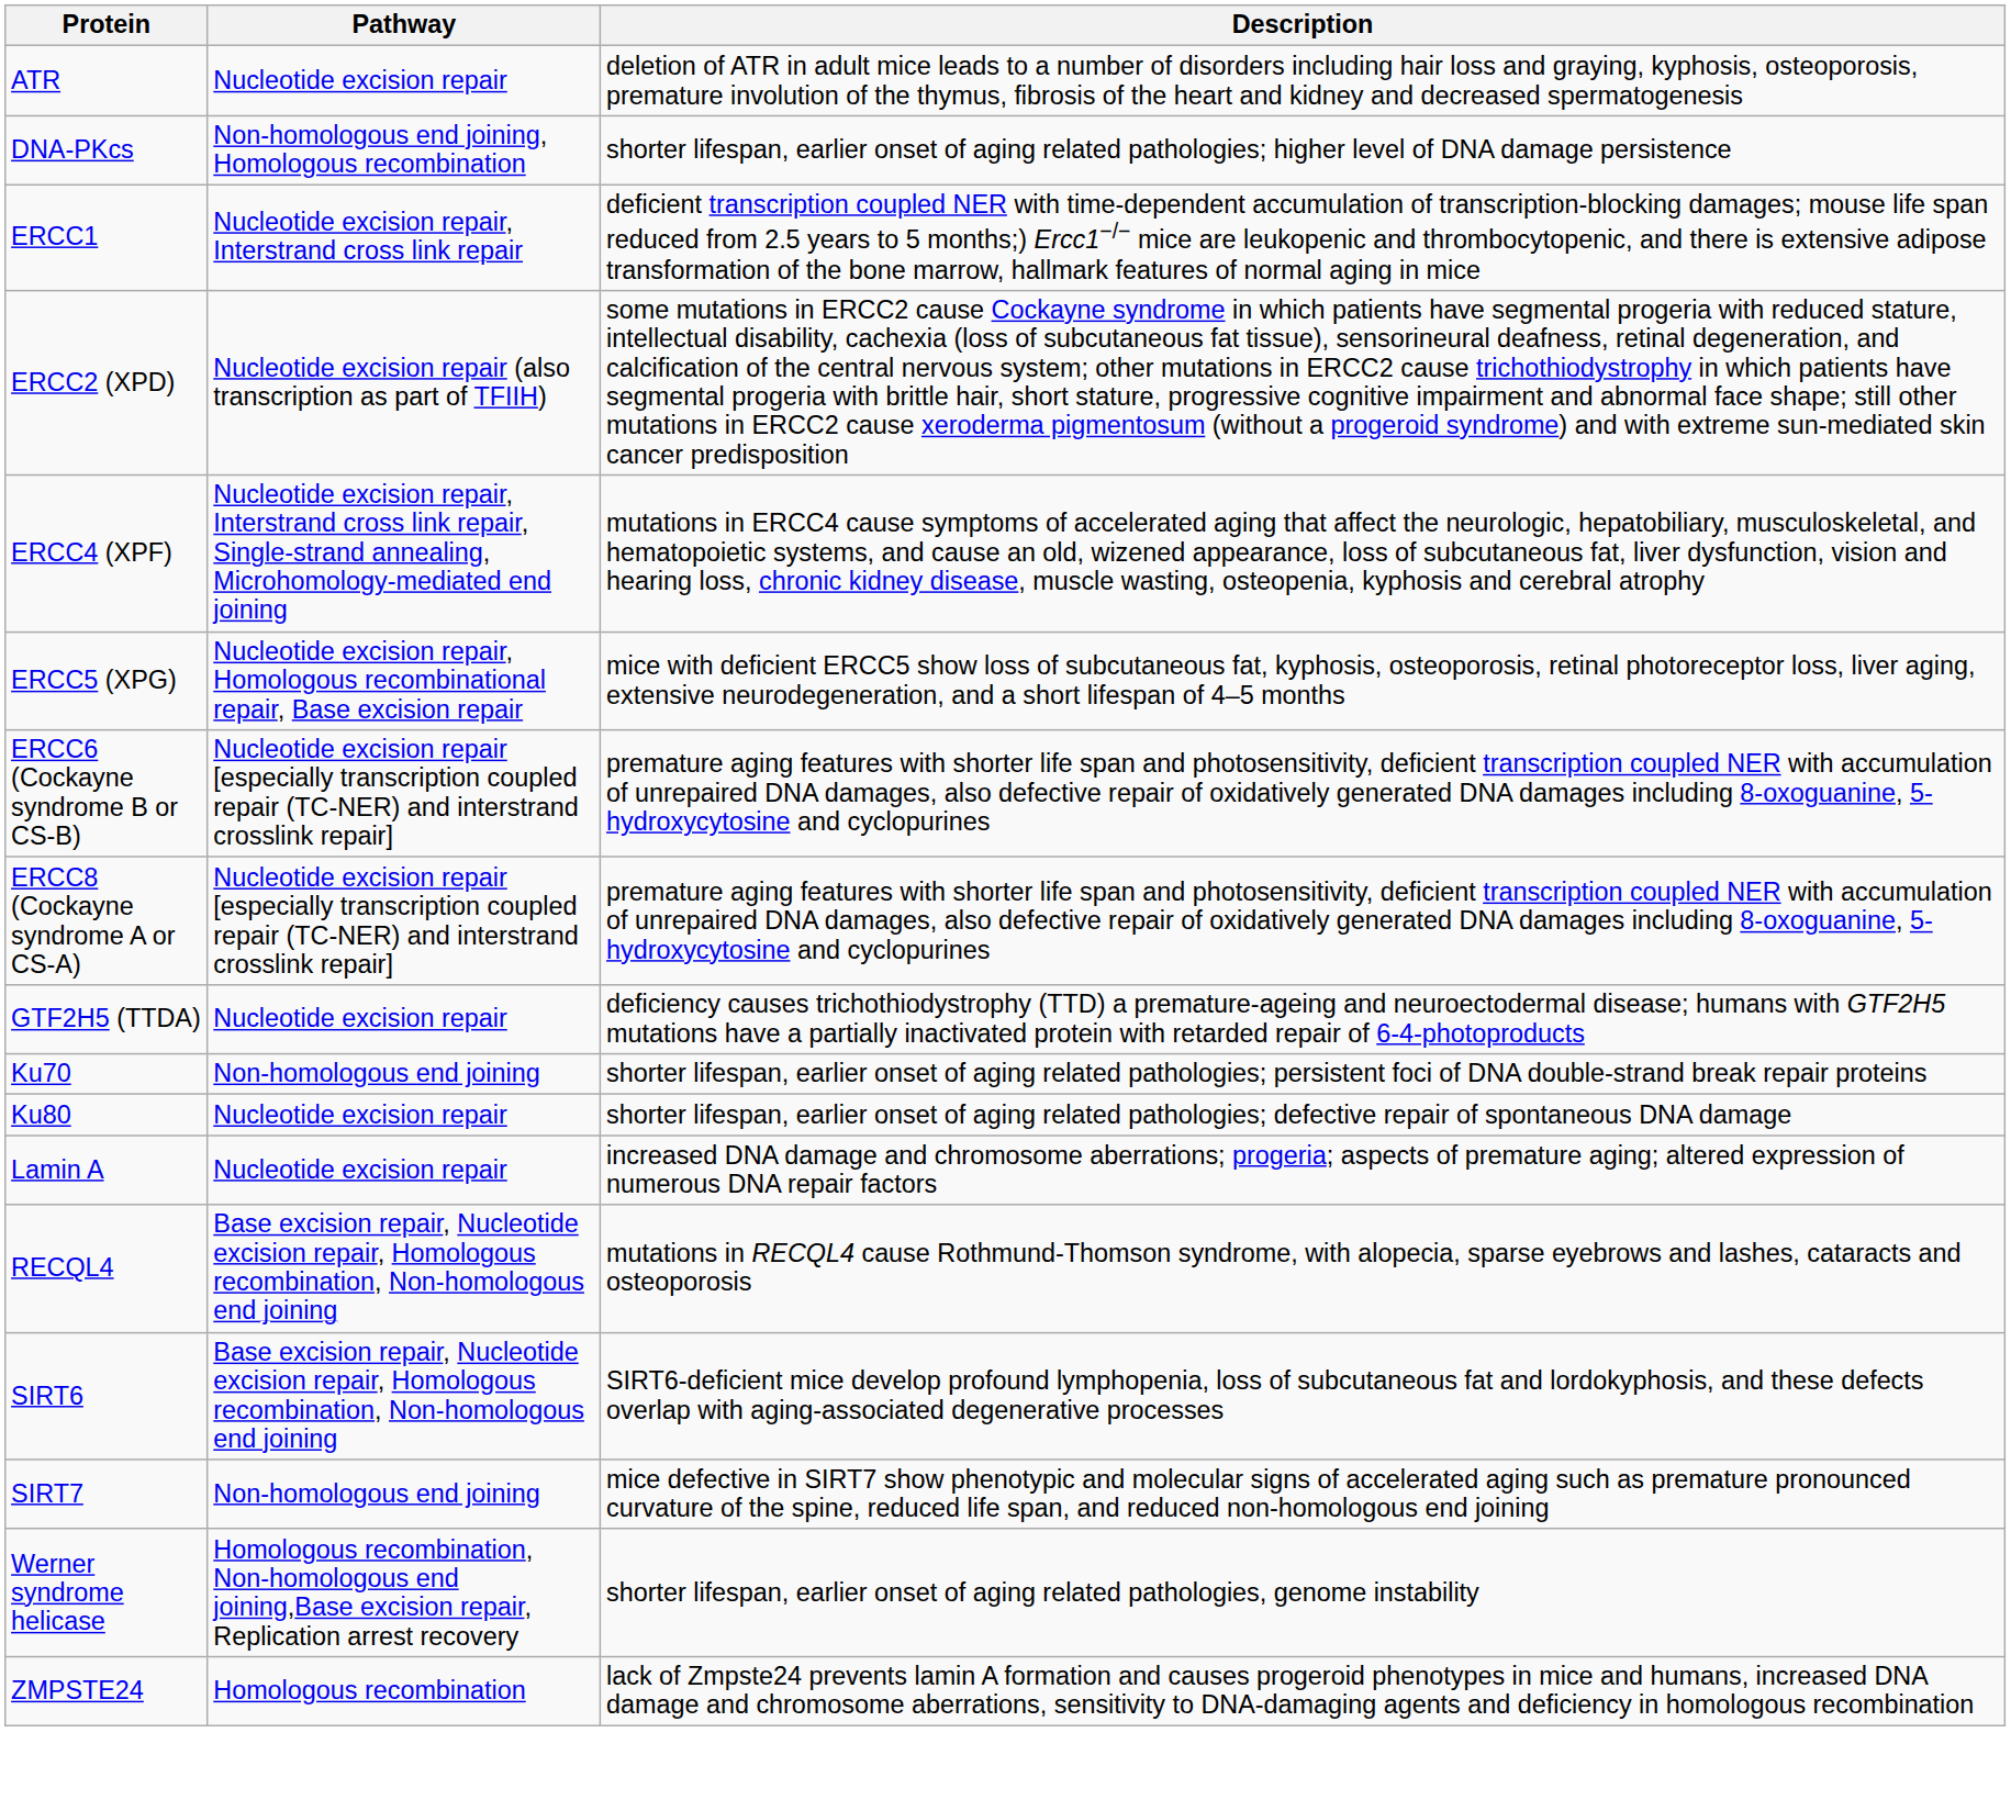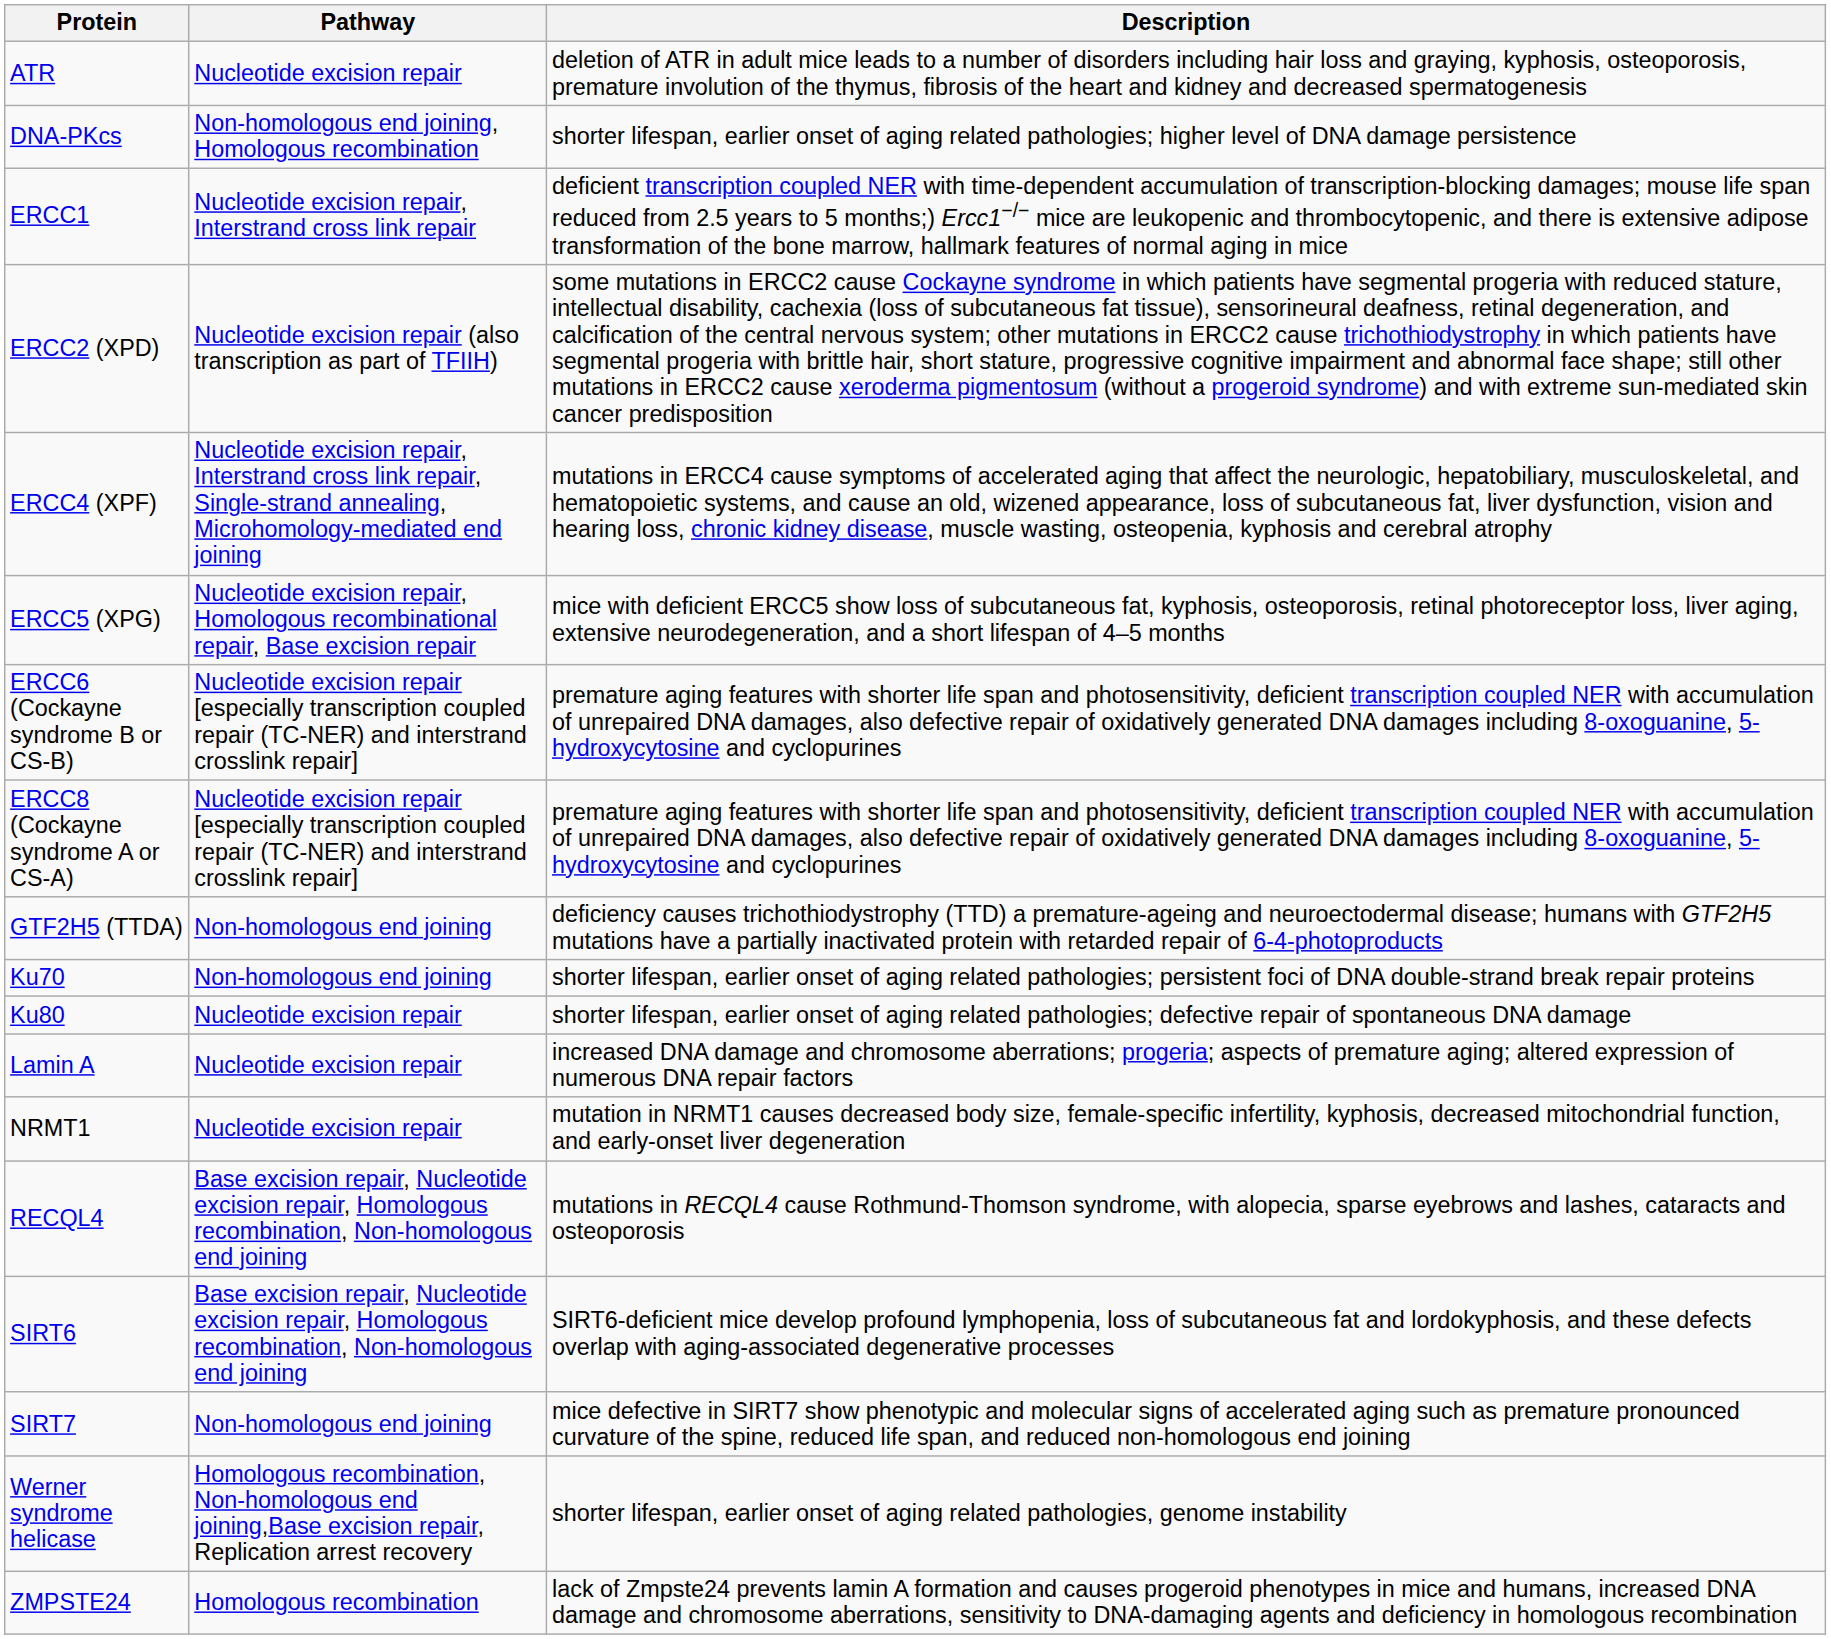GTF2H5 (TTDA) | Pathway: Nucleotide excision repair -> Non-homologous end joining
+ row: NRMT1 | Nucleotide excision repair | mutation in NRMT1 causes decreased body size, female-specific infertility, kyphosis, decreased mitochondrial function, and early-onset liver degeneration
